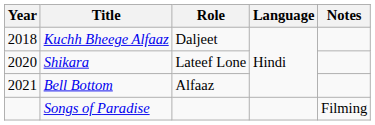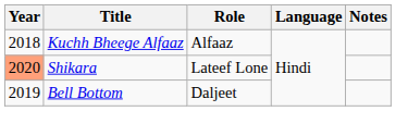Kuchh Bheege Alfaaz | Role: Daljeet -> Alfaaz
Shikara | Year: no background -> lightsalmon background
Bell Bottom | Year: 2021 -> 2019
Bell Bottom | Role: Alfaaz -> Daljeet
- row: Songs of Paradise | Filming
